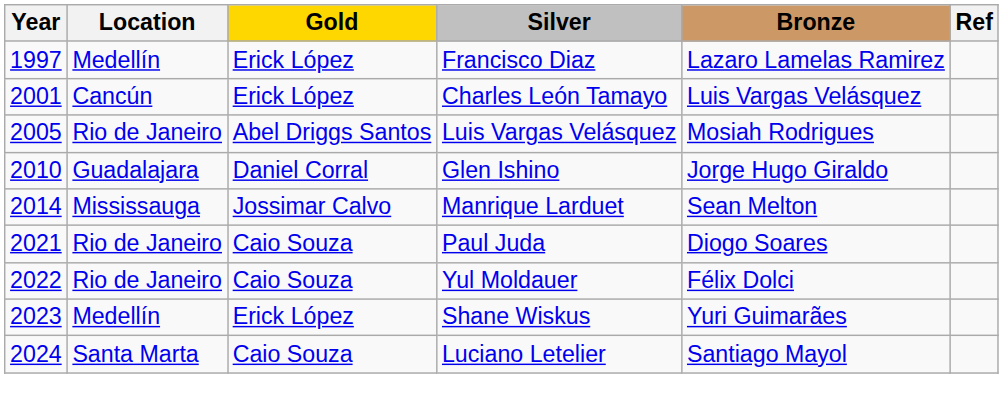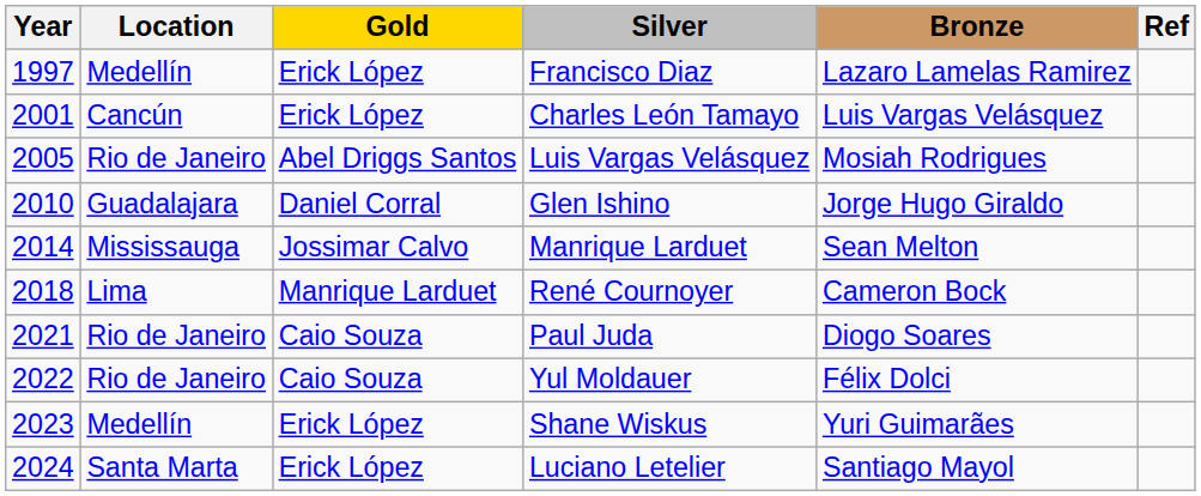+ row: 2018 | Lima | Manrique Larduet | René Cournoyer | Cameron Bock
Luciano Letelier | Gold: Caio Souza -> Erick López
